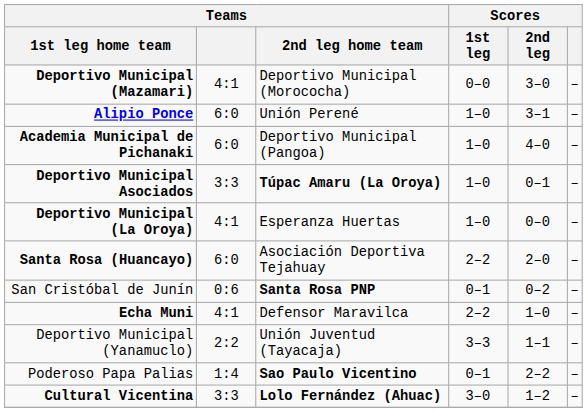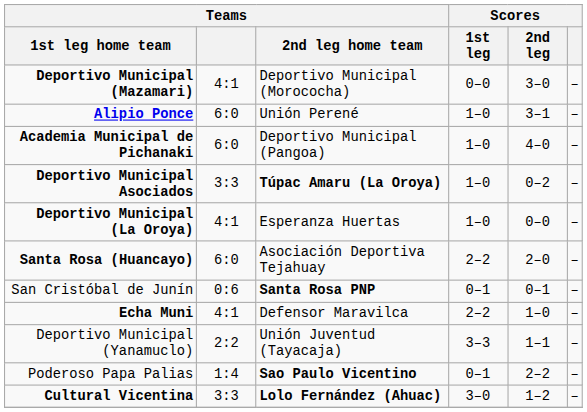Deportivo Municipal Asociados | Scores / 2nd leg: 0–1 -> 0–2
San Cristóbal de Junín | Scores / 2nd leg: 0–2 -> 0–1
